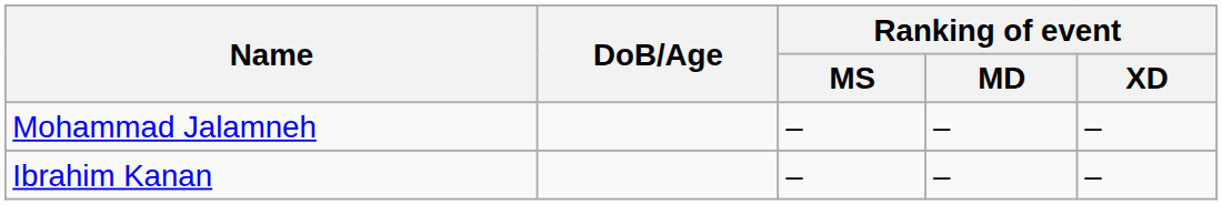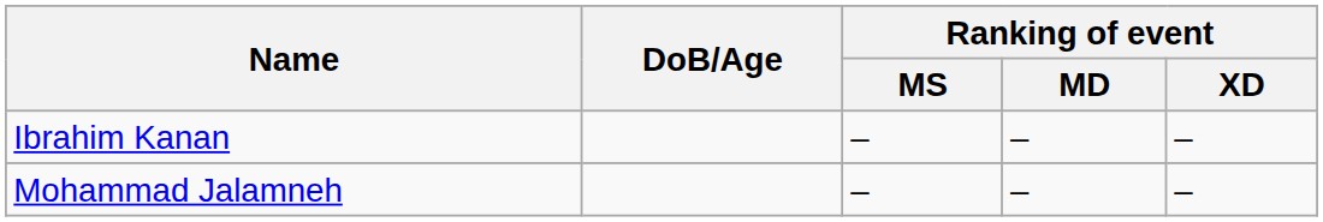rows swapped: Mohammad Jalamneh <-> Ibrahim Kanan
